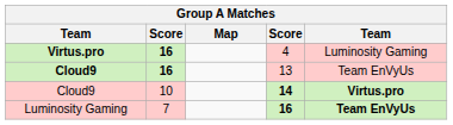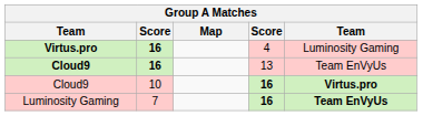Cloud9 / 10 | column 4: 14 -> 16
